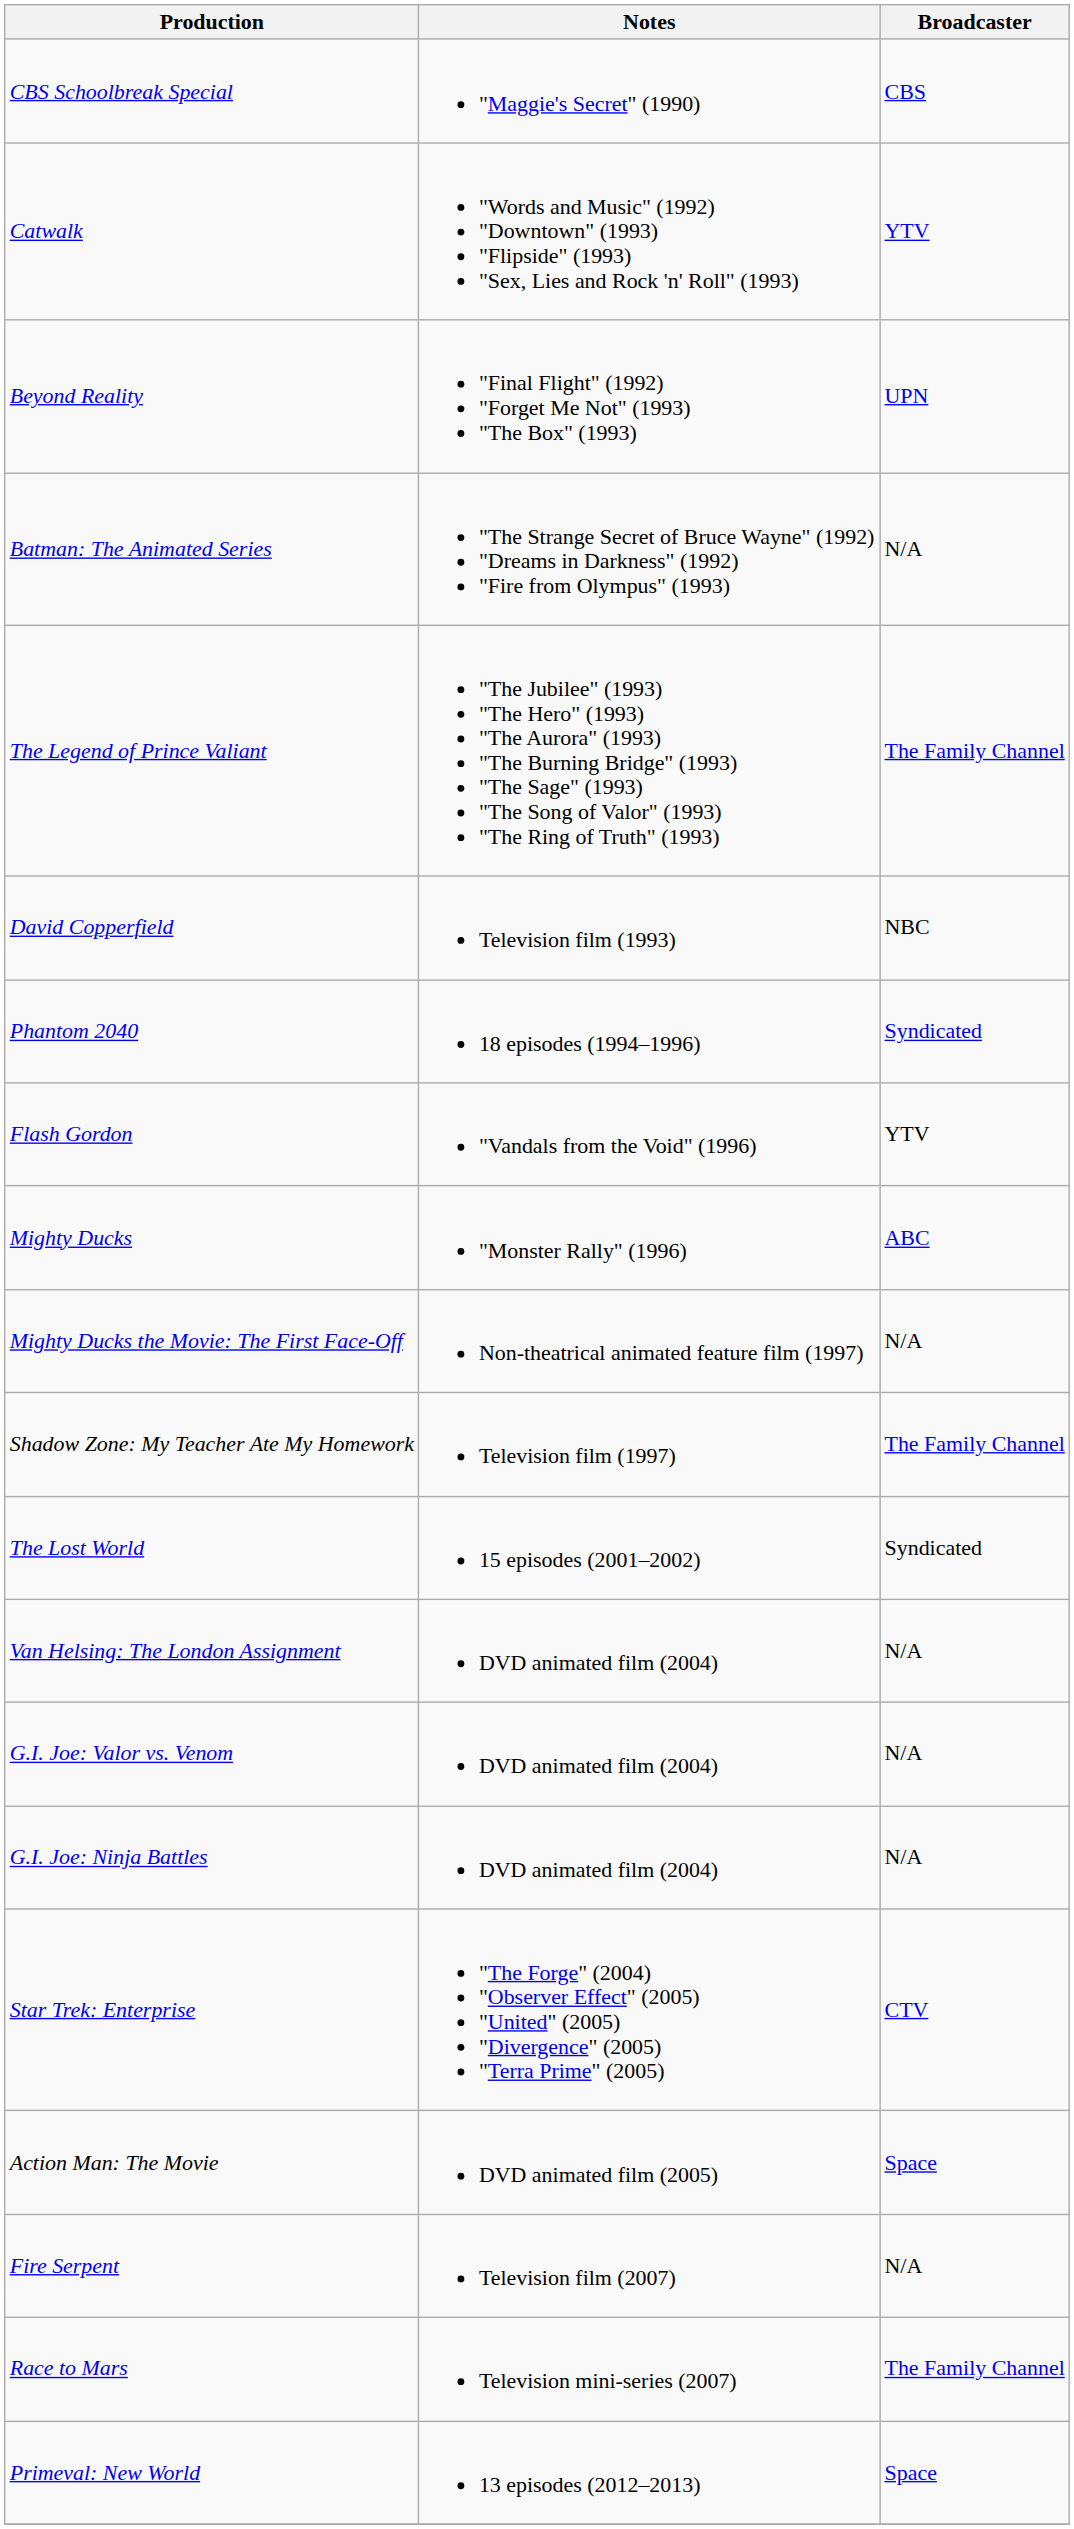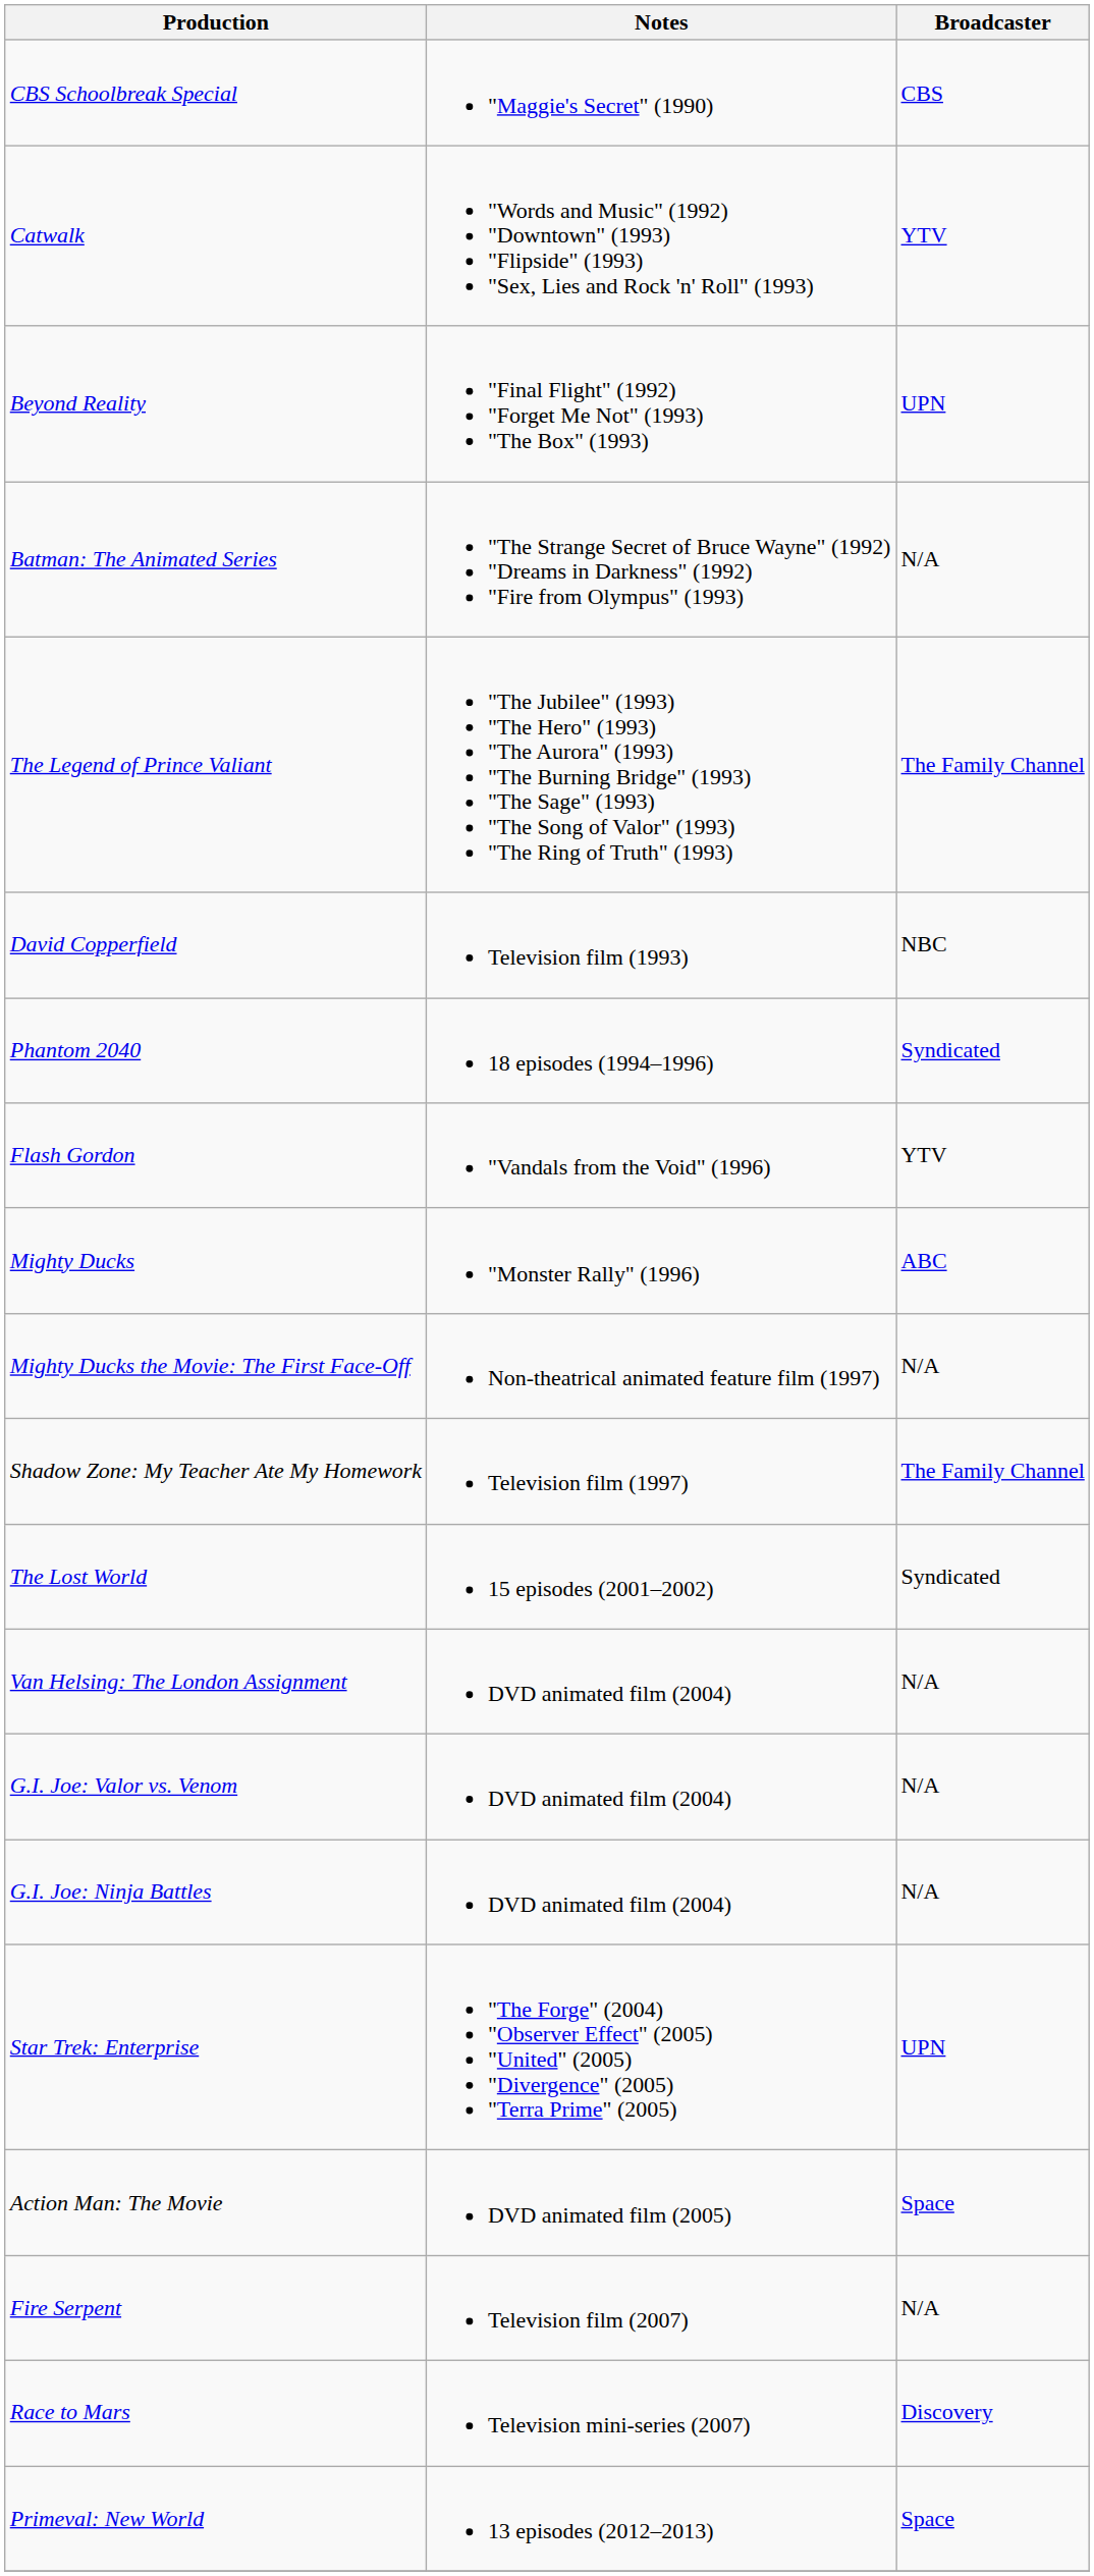Star Trek: Enterprise | Broadcaster: CTV -> UPN
Race to Mars | Broadcaster: The Family Channel -> Discovery
